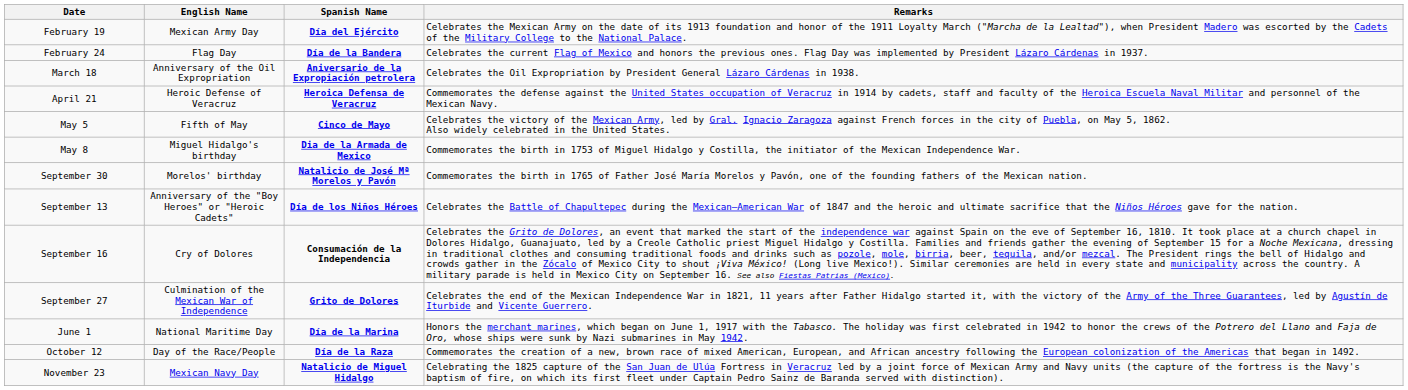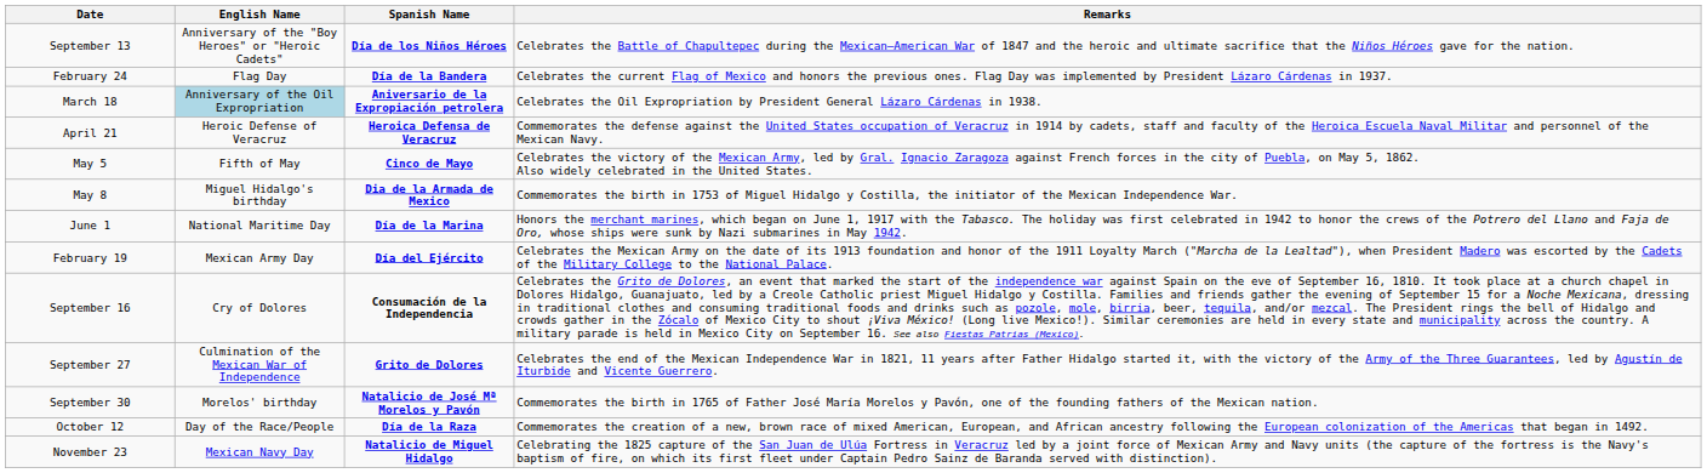rows swapped: February 19 <-> September 13
March 18 | English Name: no background -> lightblue background
rows swapped: June 1 <-> September 30
